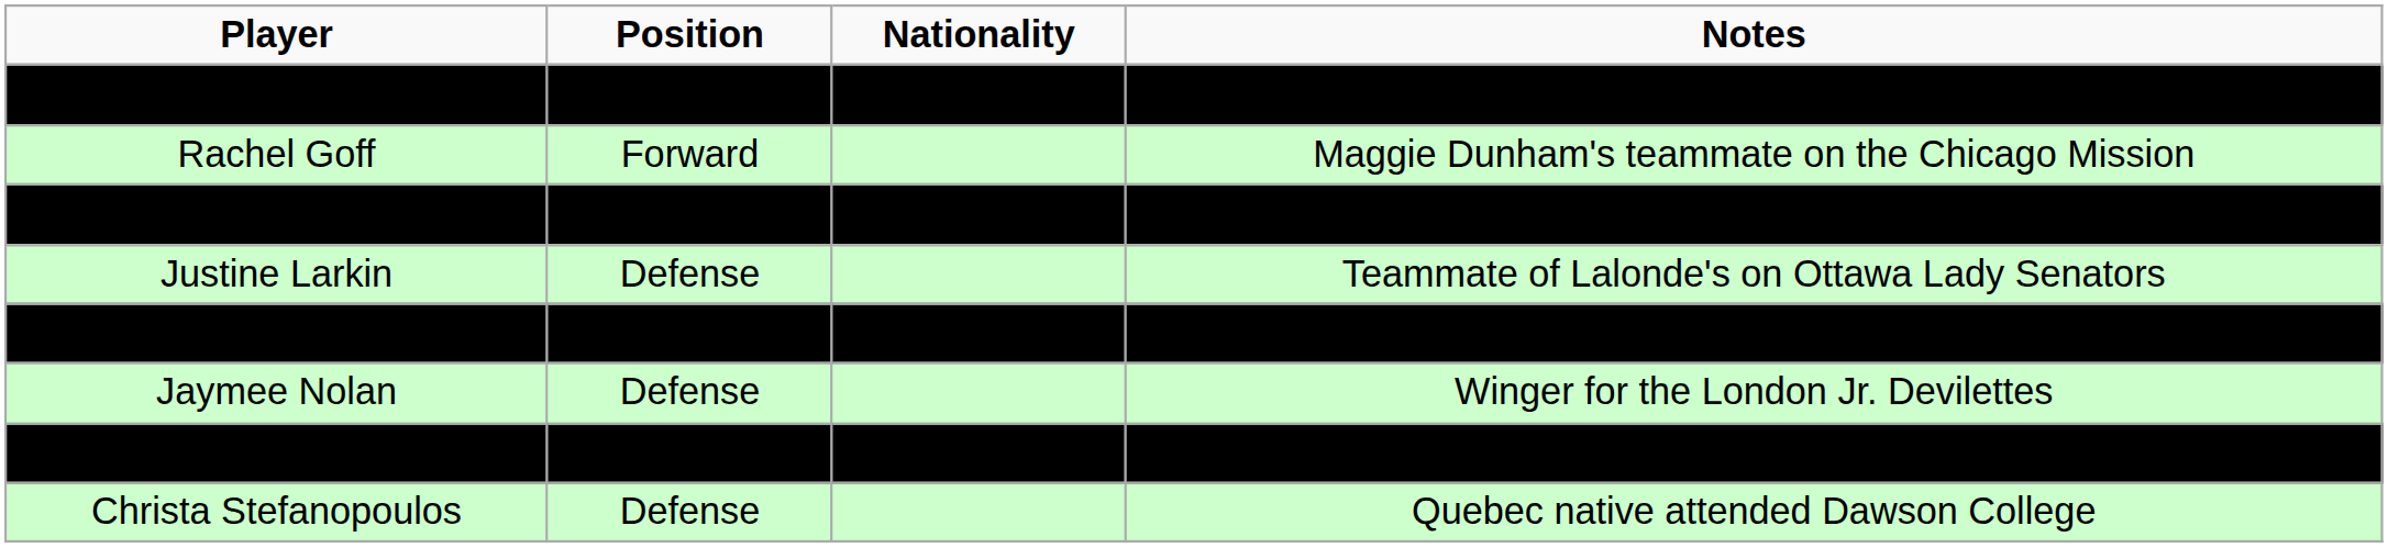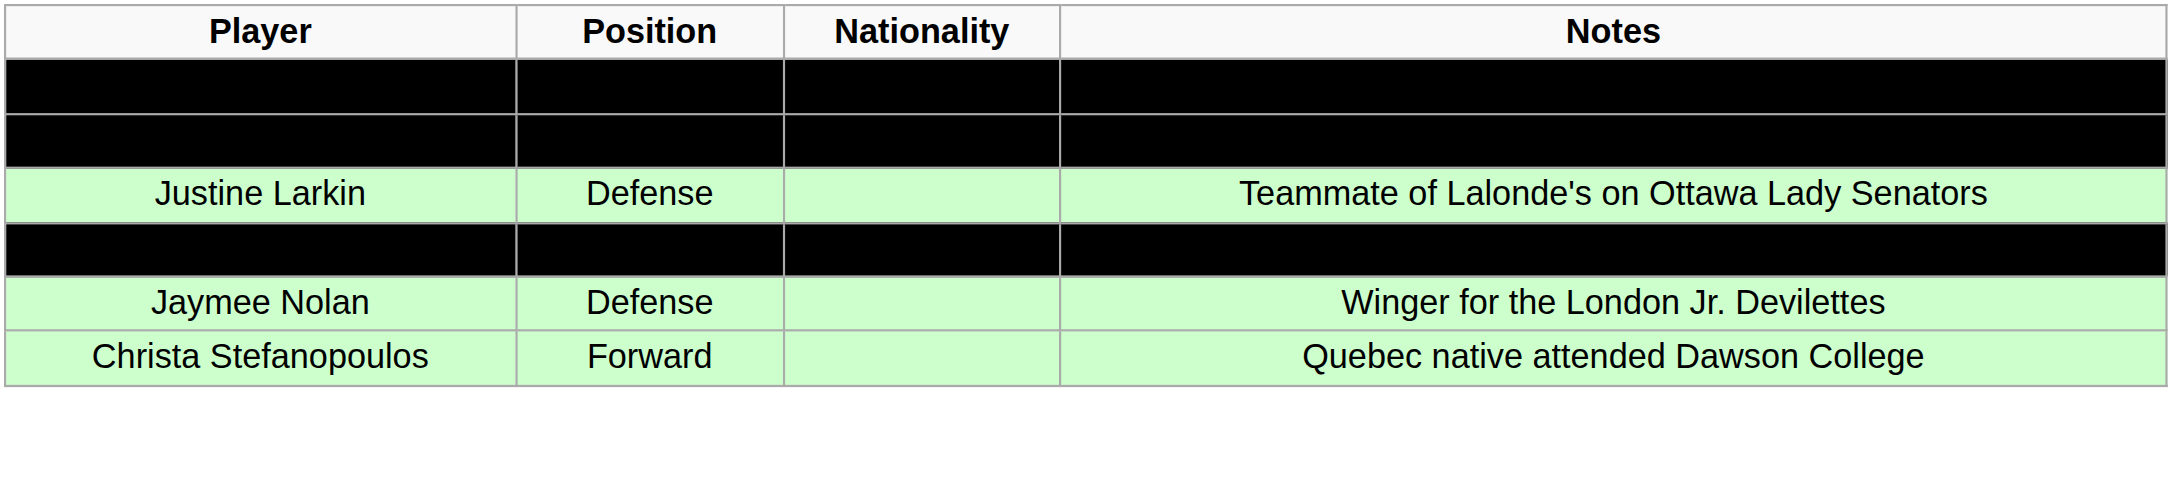- row: Rachel Goff | Forward | Maggie Dunham's teammate on the Chicago Mission
Taylor Liotta | Position: Goaltender -> Forward
- row: Hana Solinger | Forward | Former member of the Cambridge Jr. Rivulettes
Christa Stefanopoulos | Position: Defense -> Forward
